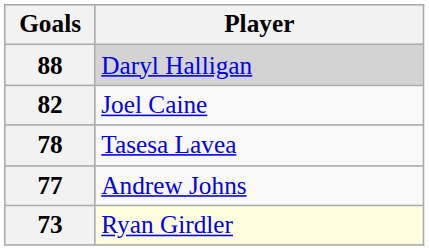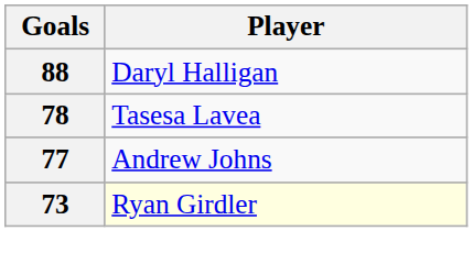88 | Player: lightgrey background -> no background
- row: 82 | Joel Caine
